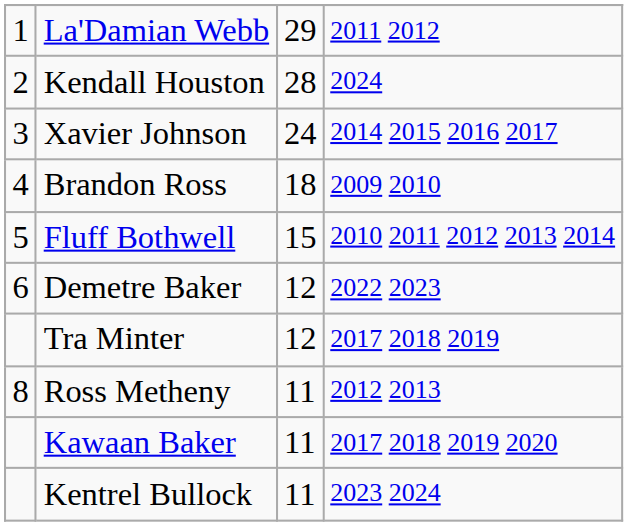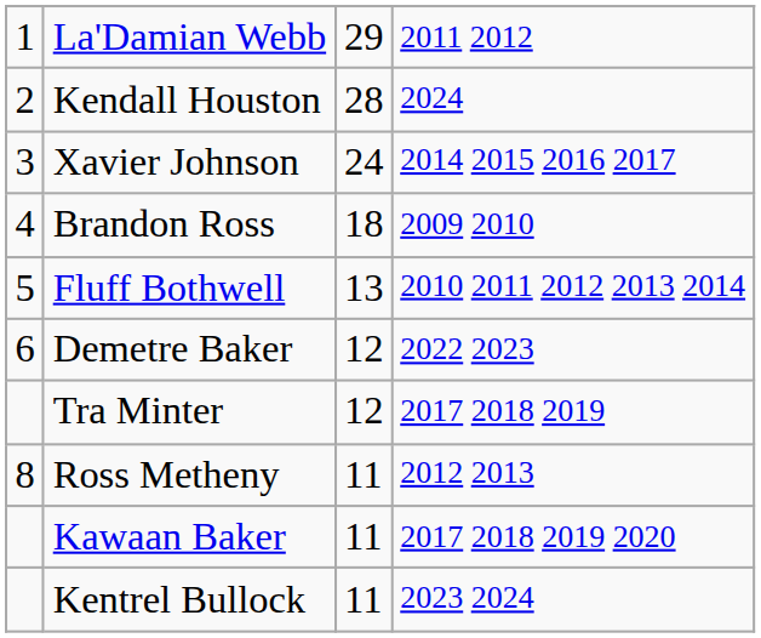Fluff Bothwell | column 3: 15 -> 13
